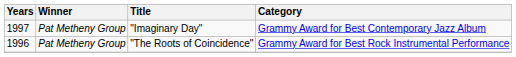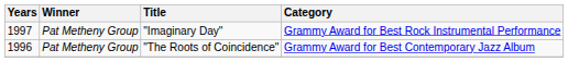"Imaginary Day" | Category: Grammy Award for Best Contemporary Jazz Album -> Grammy Award for Best Rock Instrumental Performance
"The Roots of Coincidence" | Category: Grammy Award for Best Rock Instrumental Performance -> Grammy Award for Best Contemporary Jazz Album
